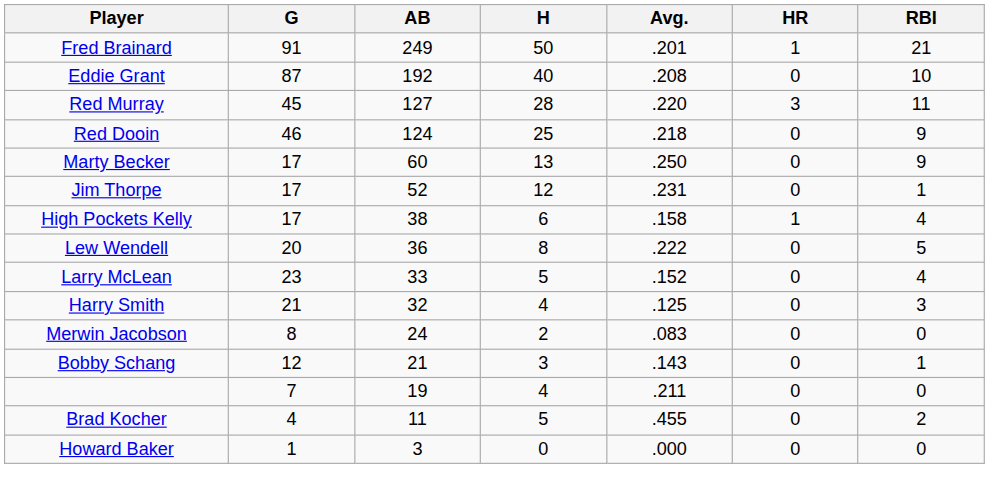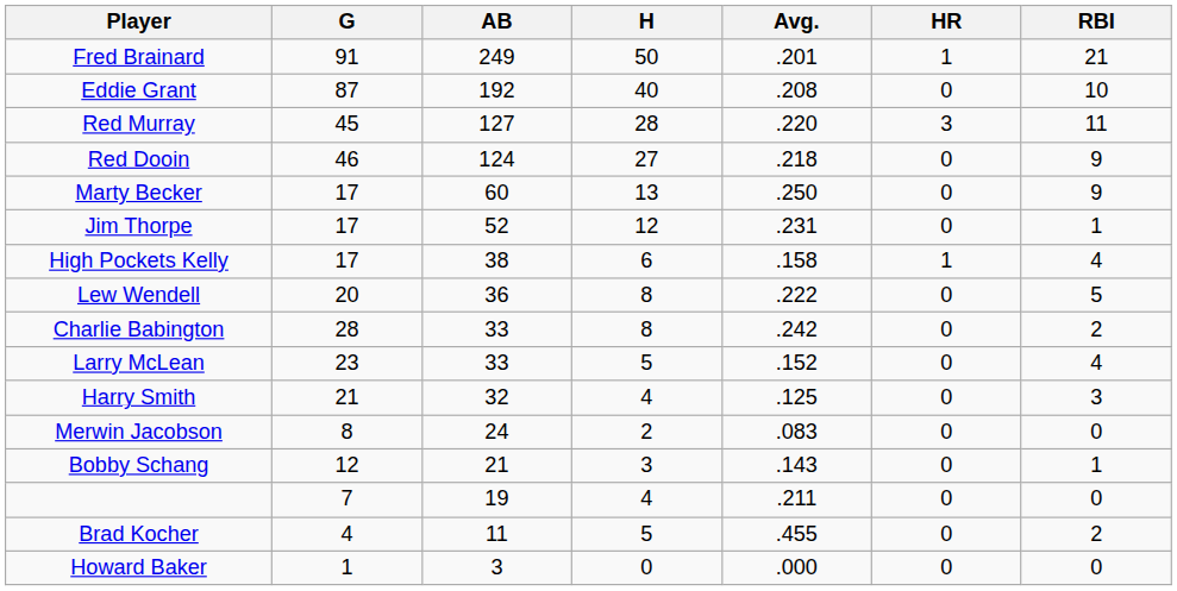Red Dooin | H: 25 -> 27
+ row: Charlie Babington | 28 | 33 | 8 | .242 | 0 | 2
